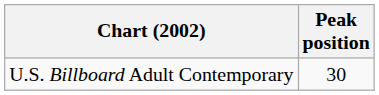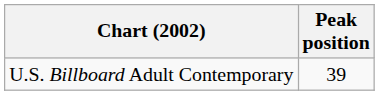U.S. Billboard Adult Contemporary | Peak position: 30 -> 39
